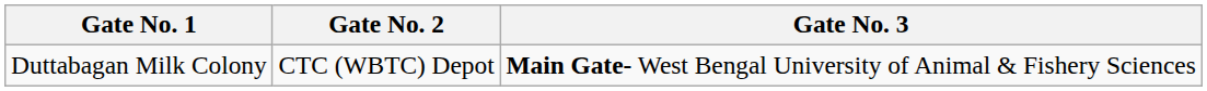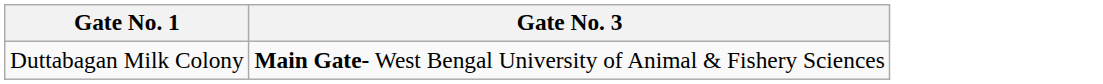- column: Gate No. 2 | CTC (WBTC) Depot
